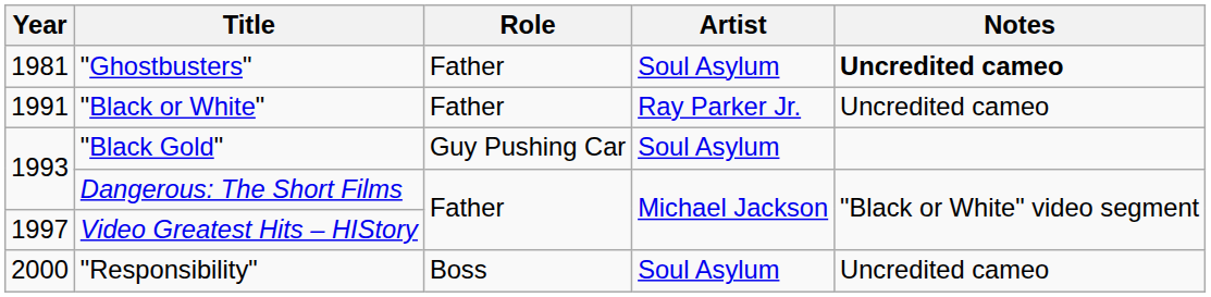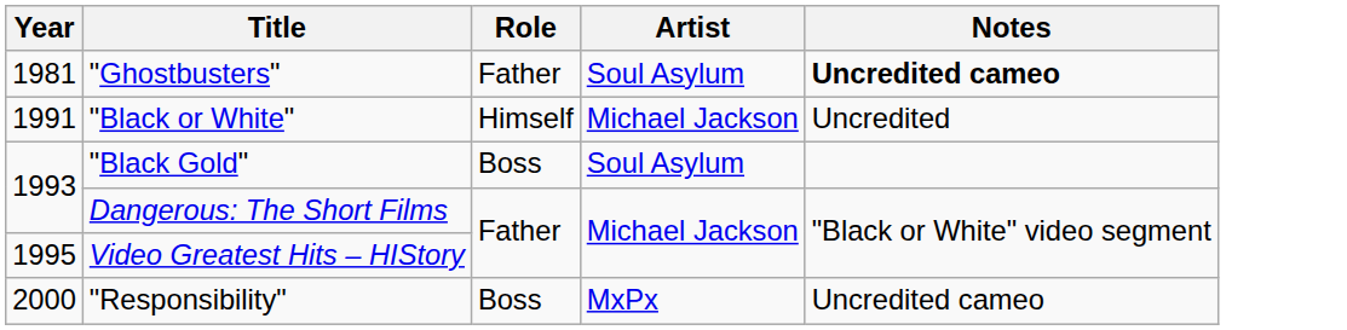"Black or White" | Role: Father -> Himself
"Black or White" | Artist: Ray Parker Jr. -> Michael Jackson
"Black or White" | Notes: Uncredited cameo -> Uncredited
"Black Gold" | Role: Guy Pushing Car -> Boss
Video Greatest Hits – HIStory | Year: 1997 -> 1995
"Responsibility" | Artist: Soul Asylum -> MxPx
